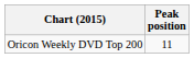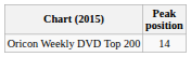Oricon Weekly DVD Top 200 | Peak position: 11 -> 14
